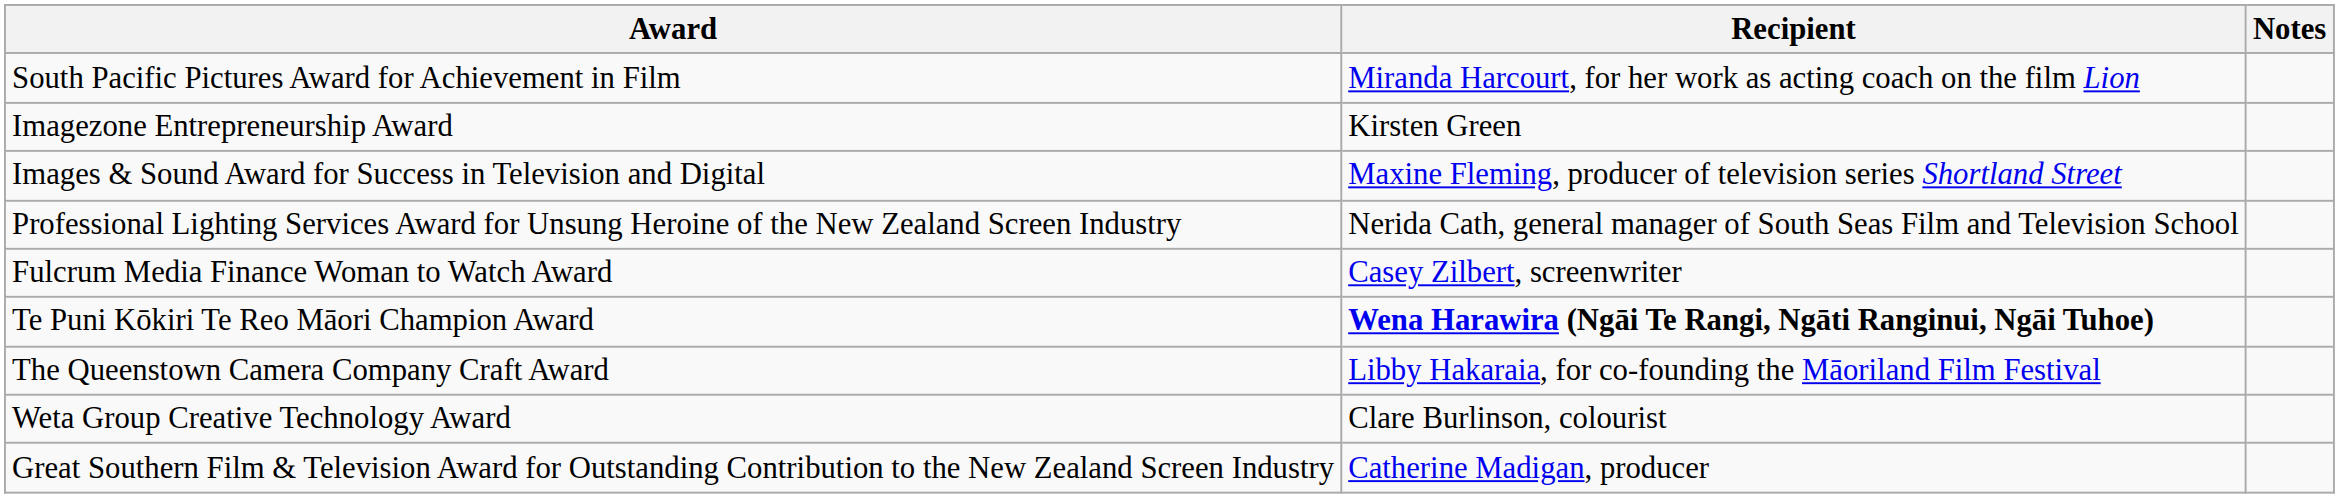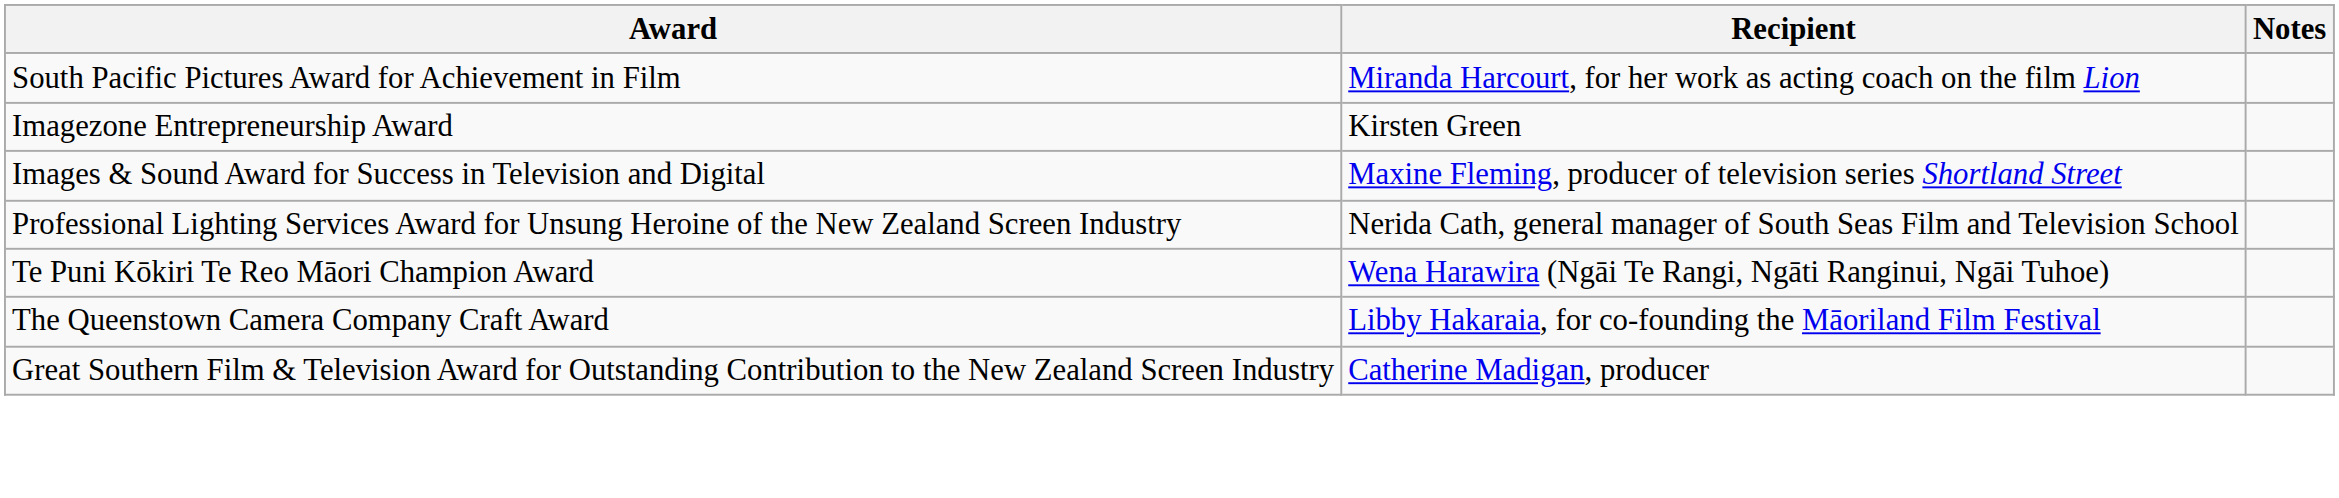- row: Fulcrum Media Finance Woman to Watch Award | Casey Zilbert, screenwriter
Te Puni Kōkiri Te Reo Māori Champion Award | Recipient: bold -> normal
- row: Weta Group Creative Technology Award | Clare Burlinson, colourist
